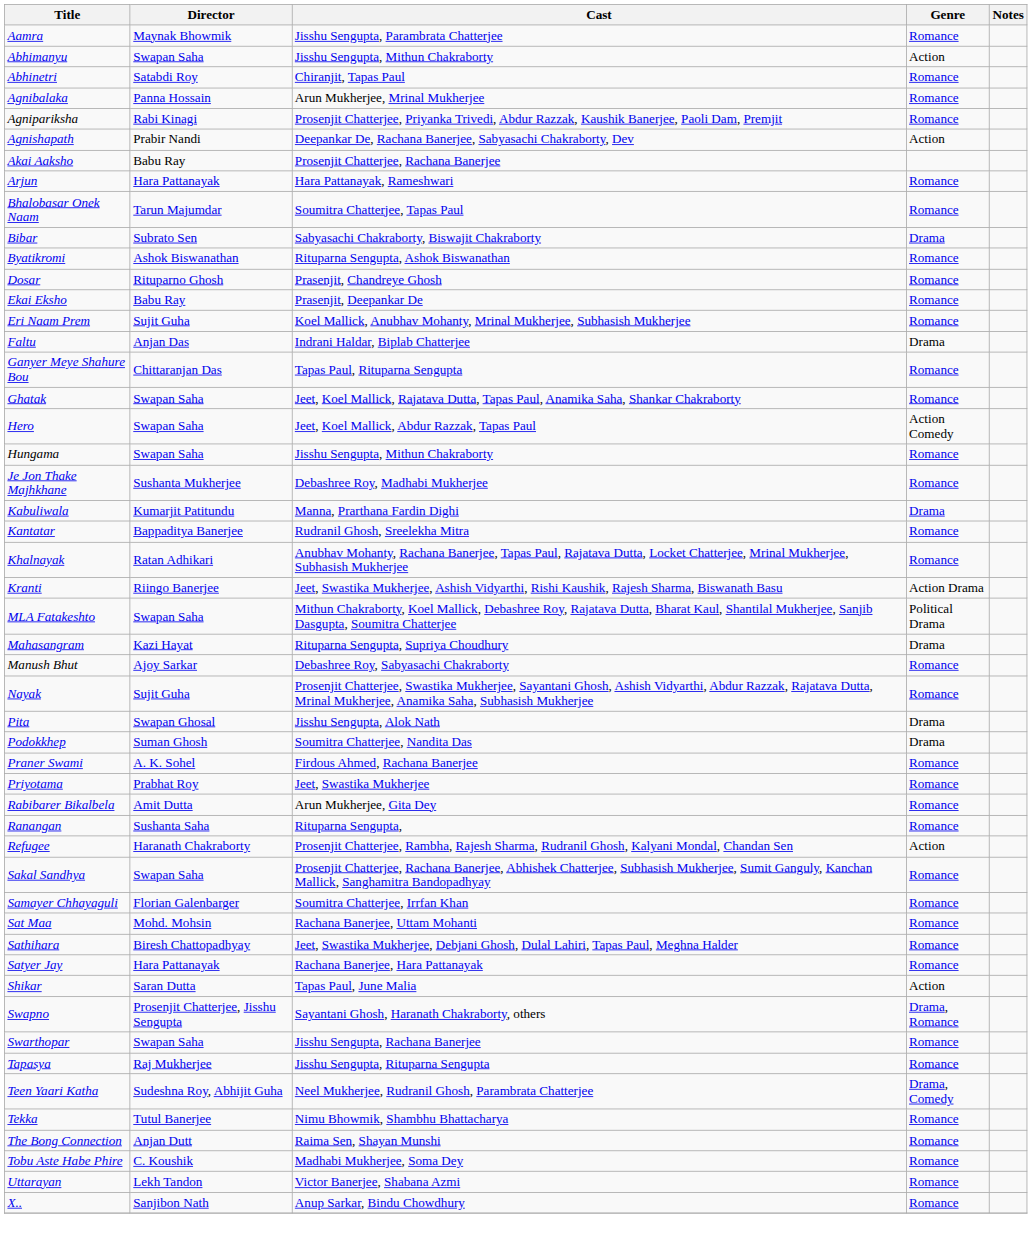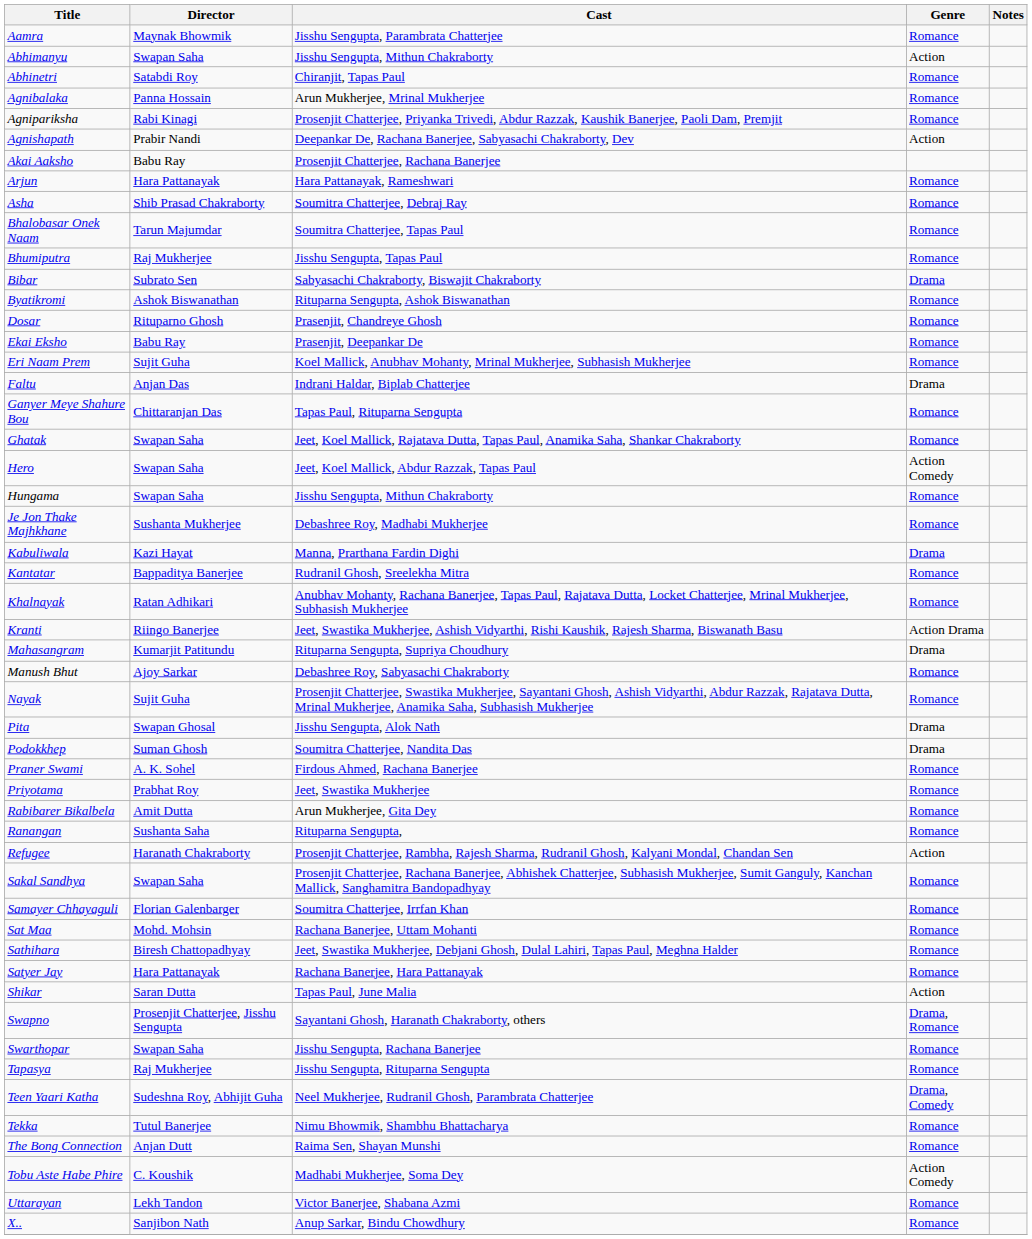+ row: Asha | Shib Prasad Chakraborty | Soumitra Chatterjee, Debraj Ray | Romance
+ row: Bhumiputra | Raj Mukherjee | Jisshu Sengupta, Tapas Paul | Romance
Kabuliwala | Director: Kumarjit Patitundu -> Kazi Hayat
- row: MLA Fatakeshto | Swapan Saha | Mithun Chakraborty, Koel Mallick, Debashree Roy, Rajatava Dutta, Bharat Kaul, Shantilal Mukherjee, Sanjib Dasgupta, Soumitra Chatterjee | Political Drama
Mahasangram | Director: Kazi Hayat -> Kumarjit Patitundu
Tobu Aste Habe Phire | Genre: Romance -> Action Comedy
